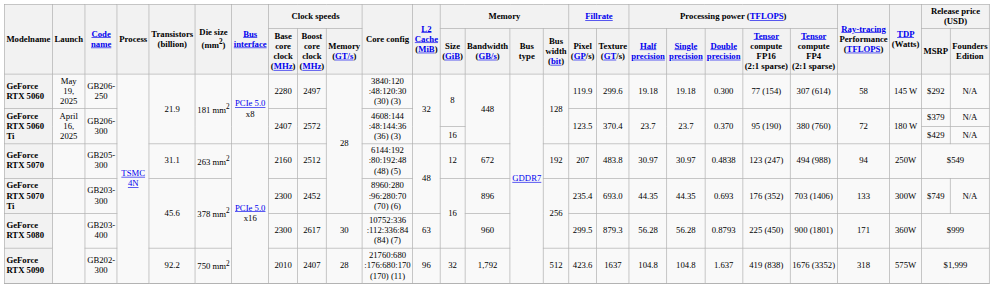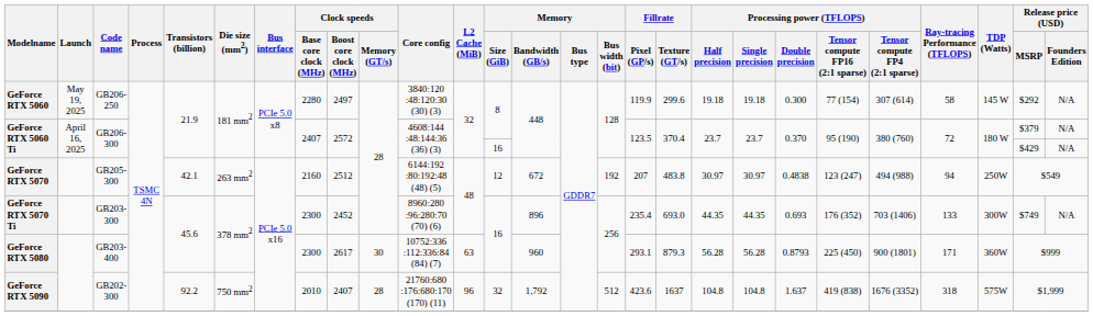GeForce RTX 5070 | Transistors (billion): 31.1 -> 42.1
GeForce RTX 5080 | Fillrate / Pixel (GP/s): 299.5 -> 293.1
